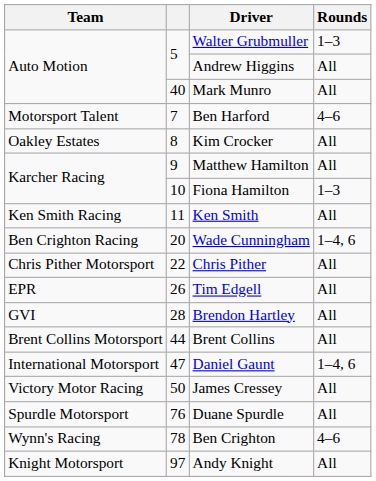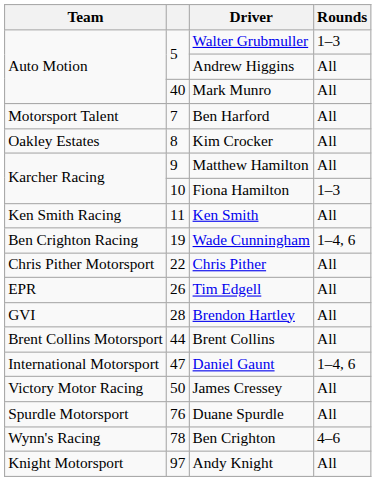Ben Harford | Rounds: 4–6 -> All
Wade Cunningham | column 2: 20 -> 19
